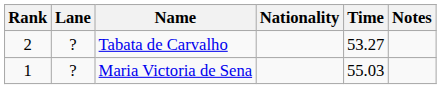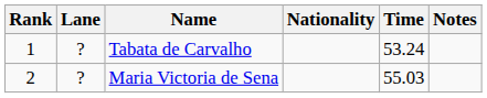Tabata de Carvalho | Rank: 2 -> 1
Tabata de Carvalho | Time: 53.27 -> 53.24
Maria Victoria de Sena | Rank: 1 -> 2
